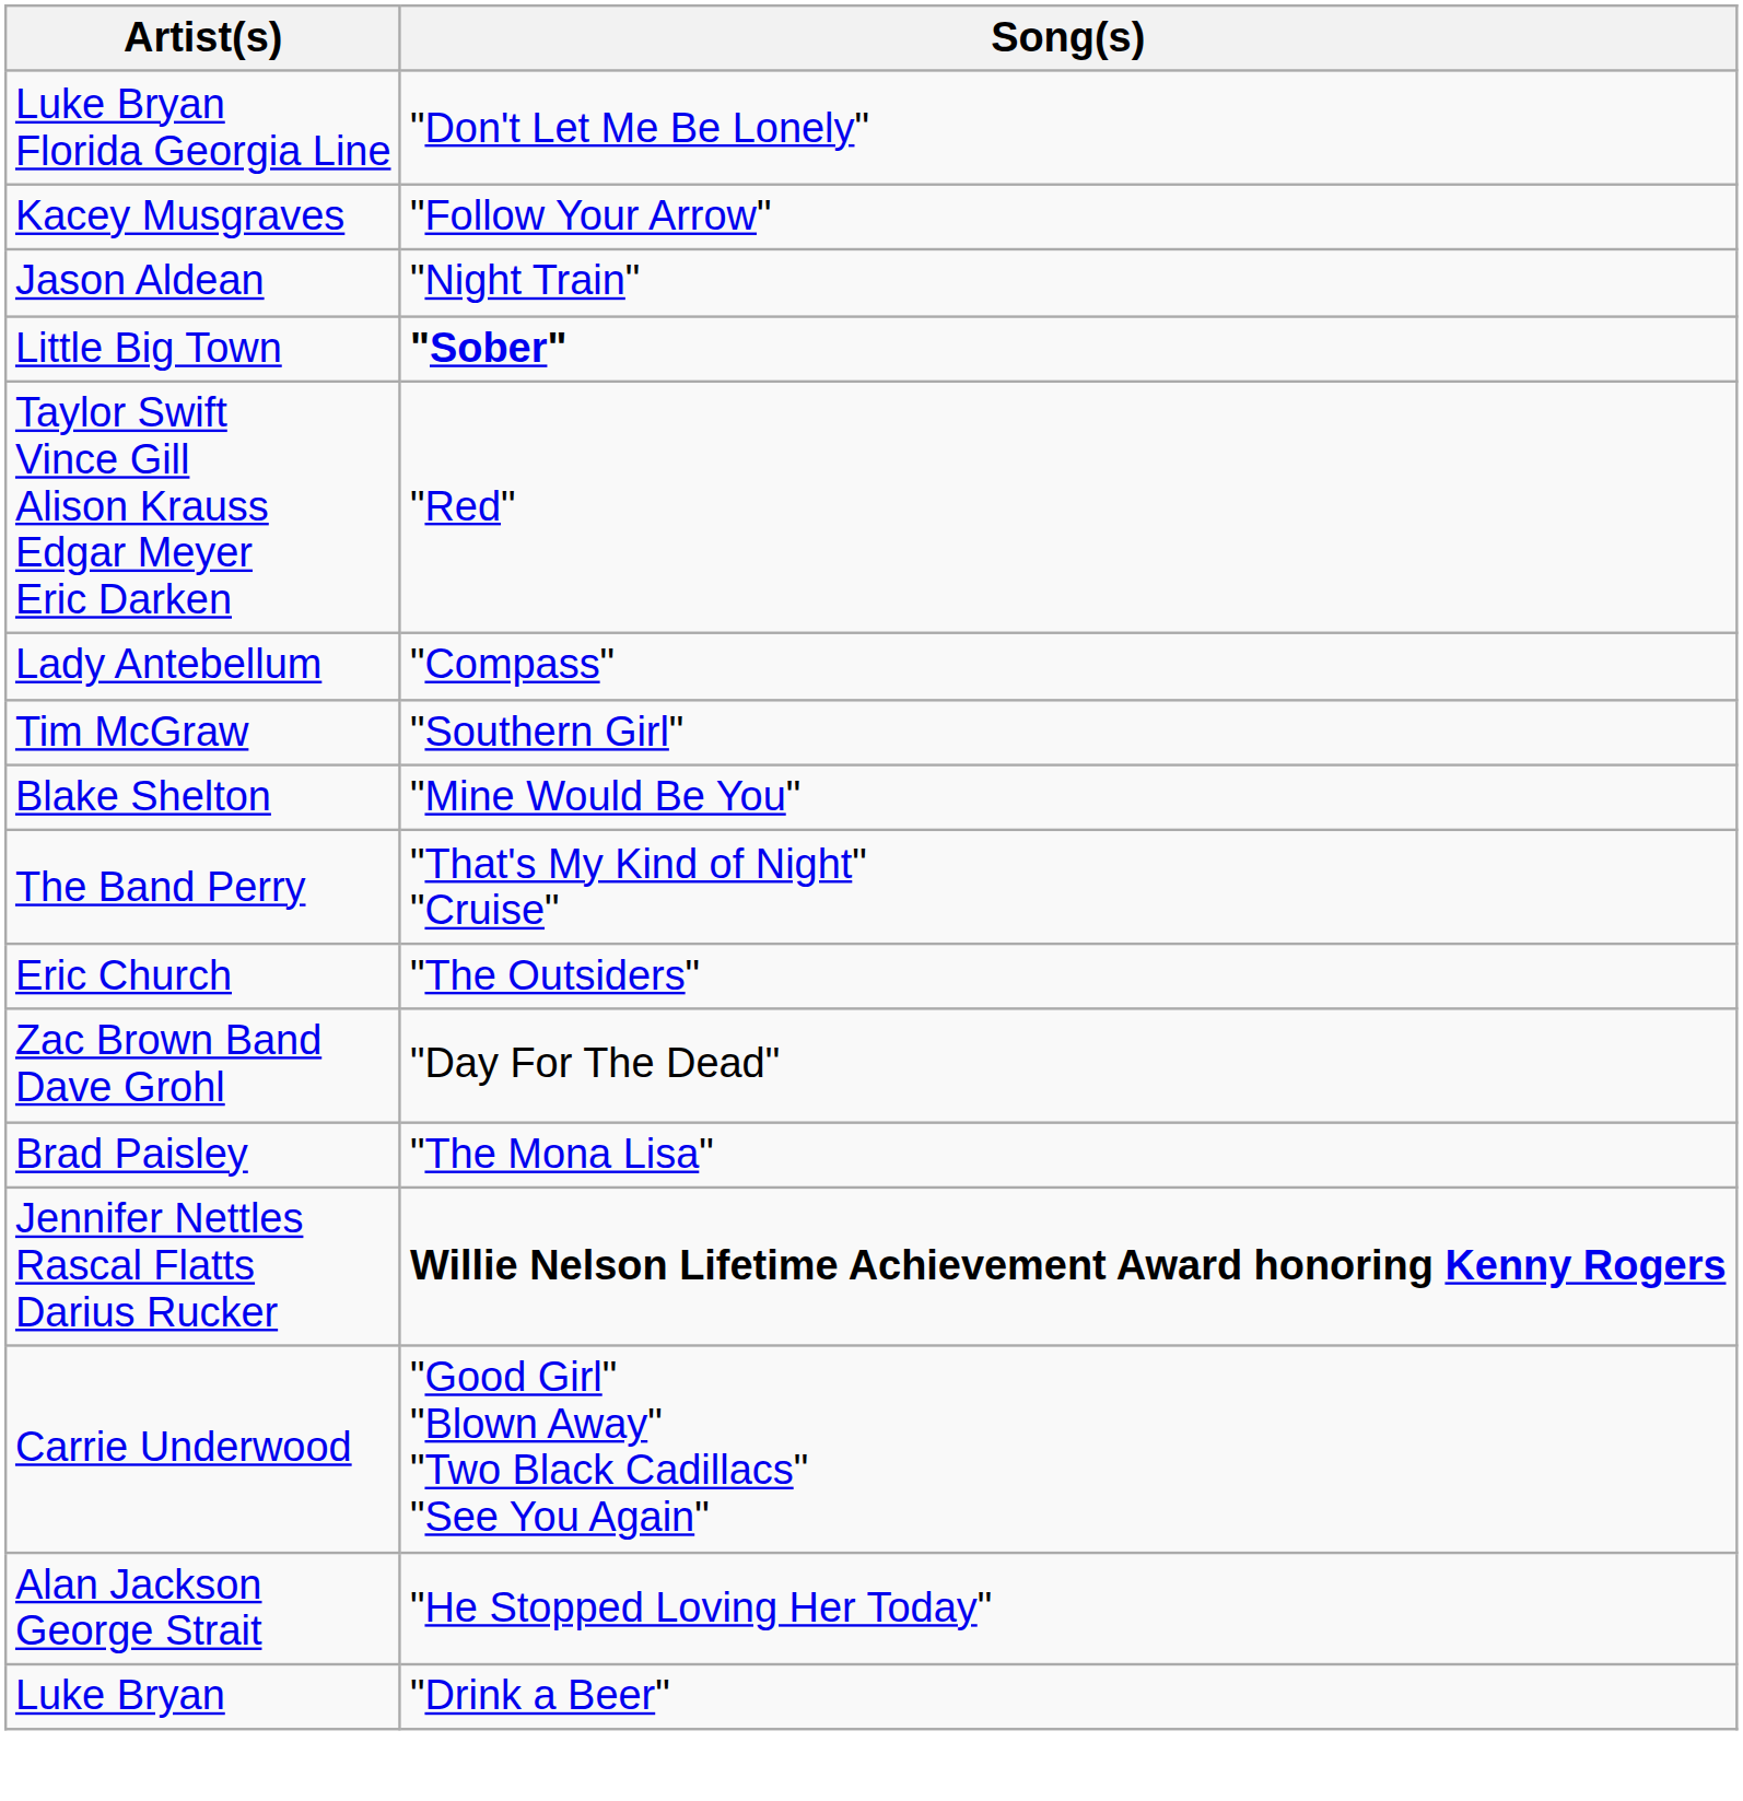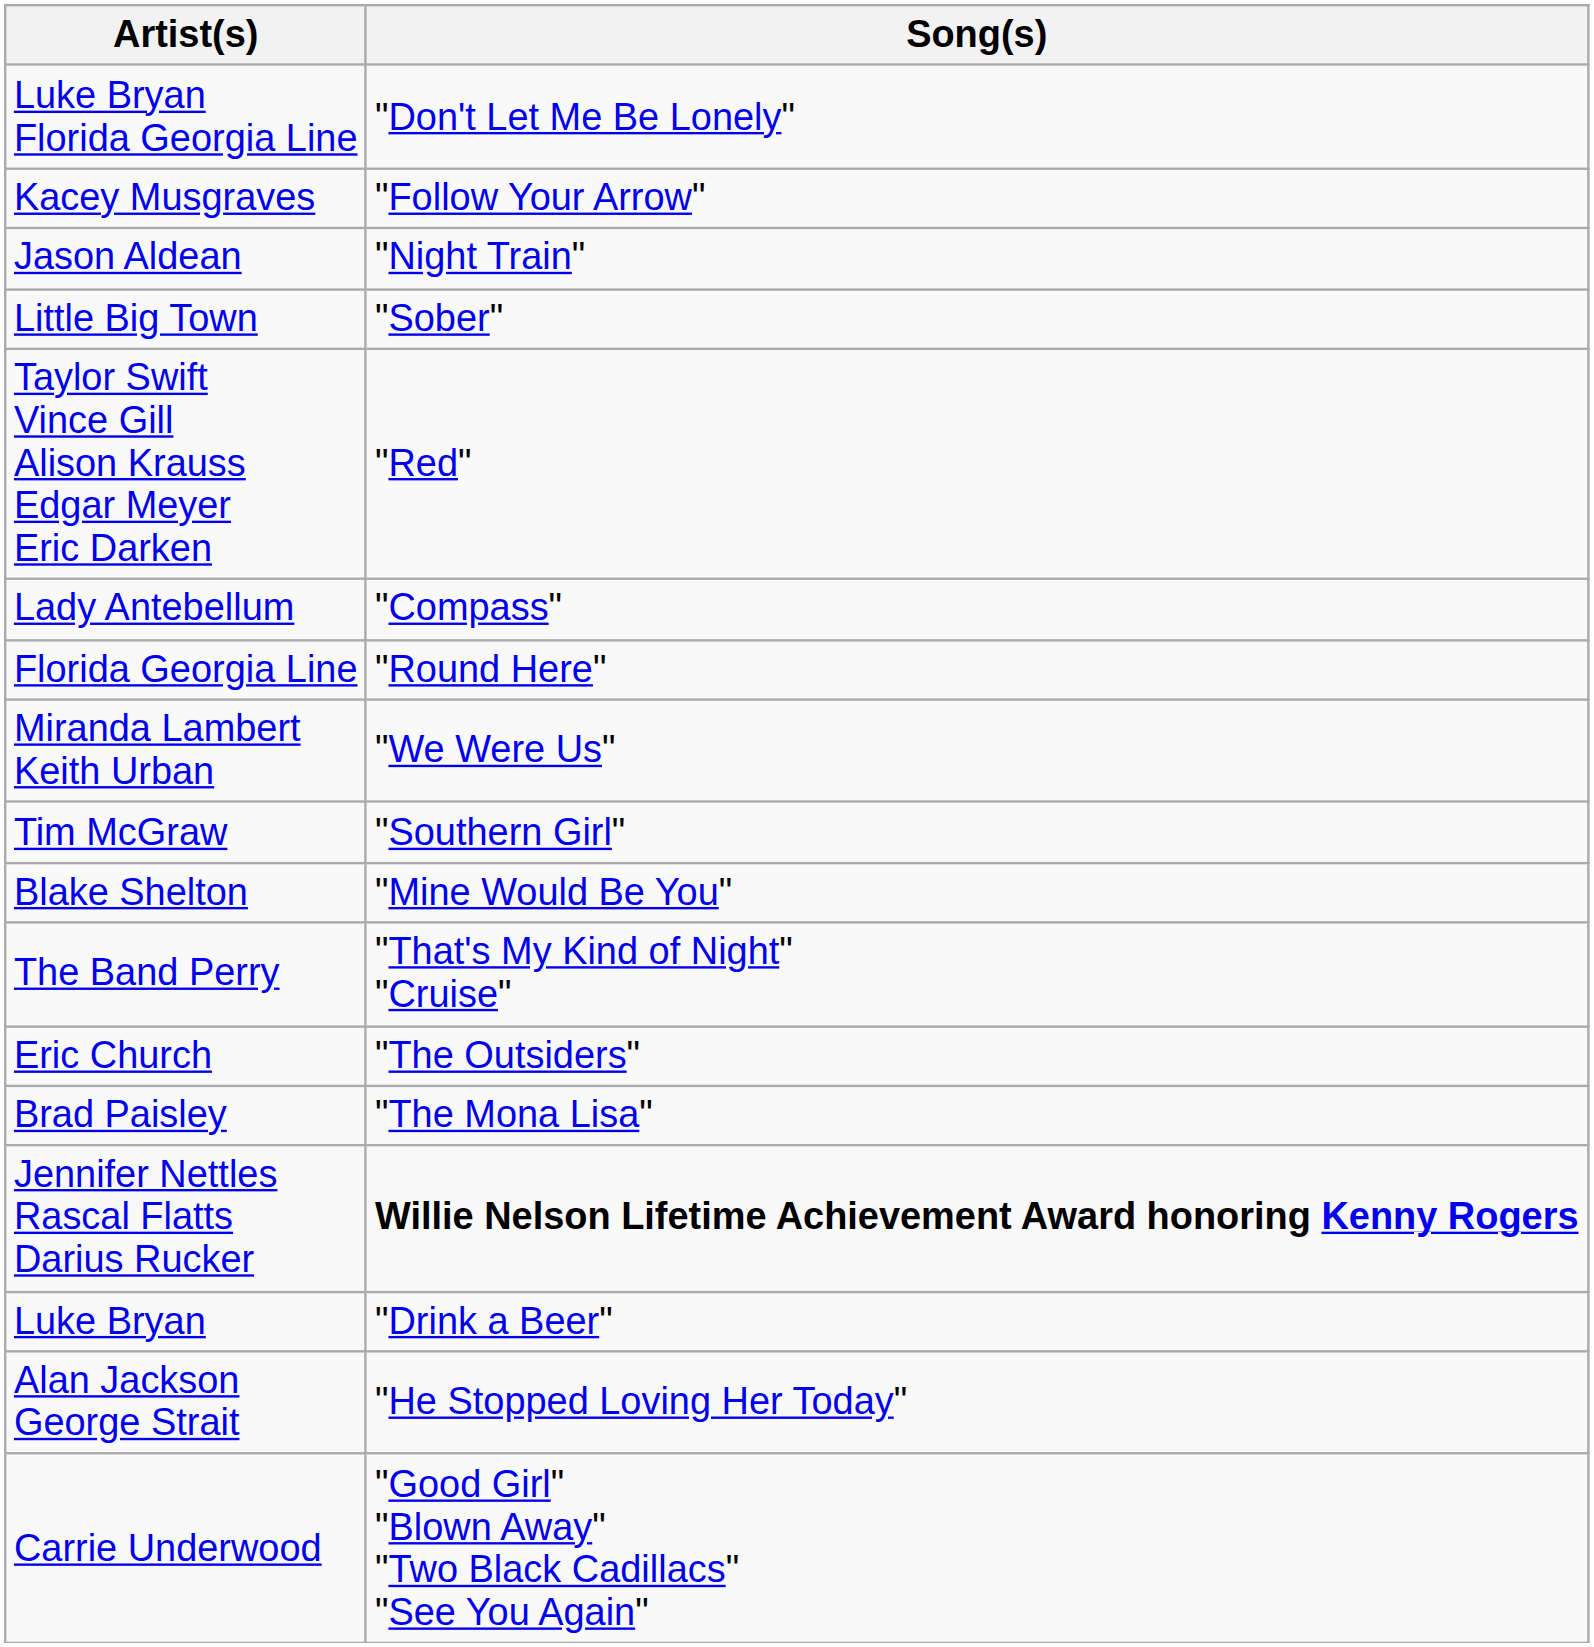Little Big Town | Song(s): bold -> normal
+ row: Florida Georgia Line | "Round Here"
+ row: Miranda Lambert Keith Urban | "We Were Us"
- row: Zac Brown Band Dave Grohl | "Day For The Dead"
rows swapped: Luke Bryan <-> Carrie Underwood
